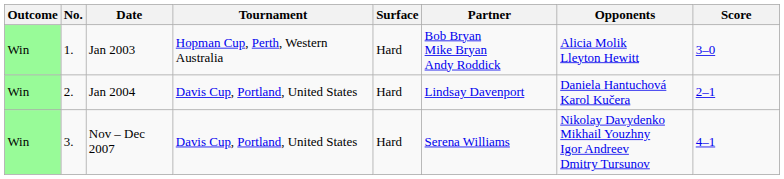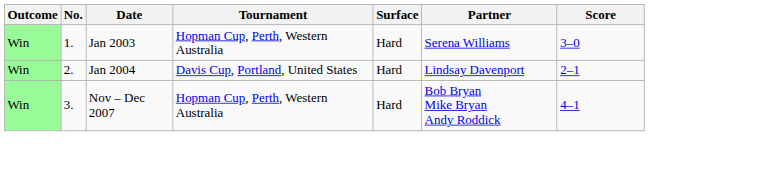- column: Opponents | Alicia Molik Lleyton Hewitt | Daniela Hantuchová Karol Kučera | Nikolay Davydenko Mikhail Youzhny Igor Andreev Dmitry Tursunov
Jan 2003 | Partner: Bob Bryan Mike Bryan Andy Roddick -> Serena Williams
Nov – Dec 2007 | Tournament: Davis Cup, Portland, United States -> Hopman Cup, Perth, Western Australia
Nov – Dec 2007 | Partner: Serena Williams -> Bob Bryan Mike Bryan Andy Roddick
